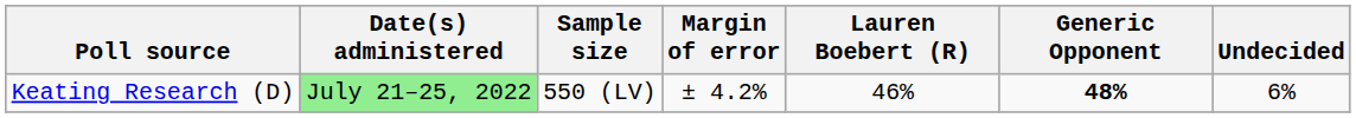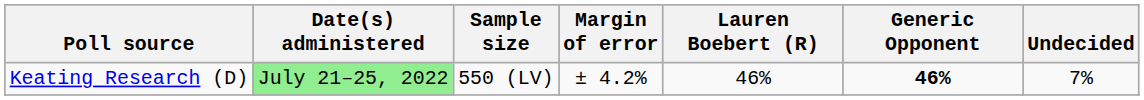Keating Research (D) | Generic Opponent: 48% -> 46%
Keating Research (D) | Undecided: 6% -> 7%
